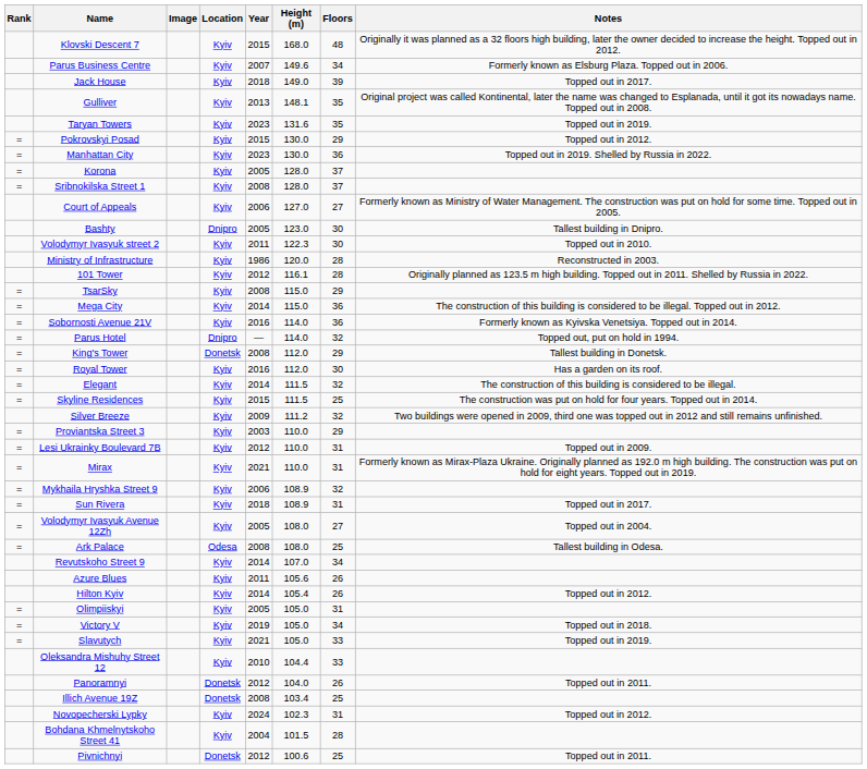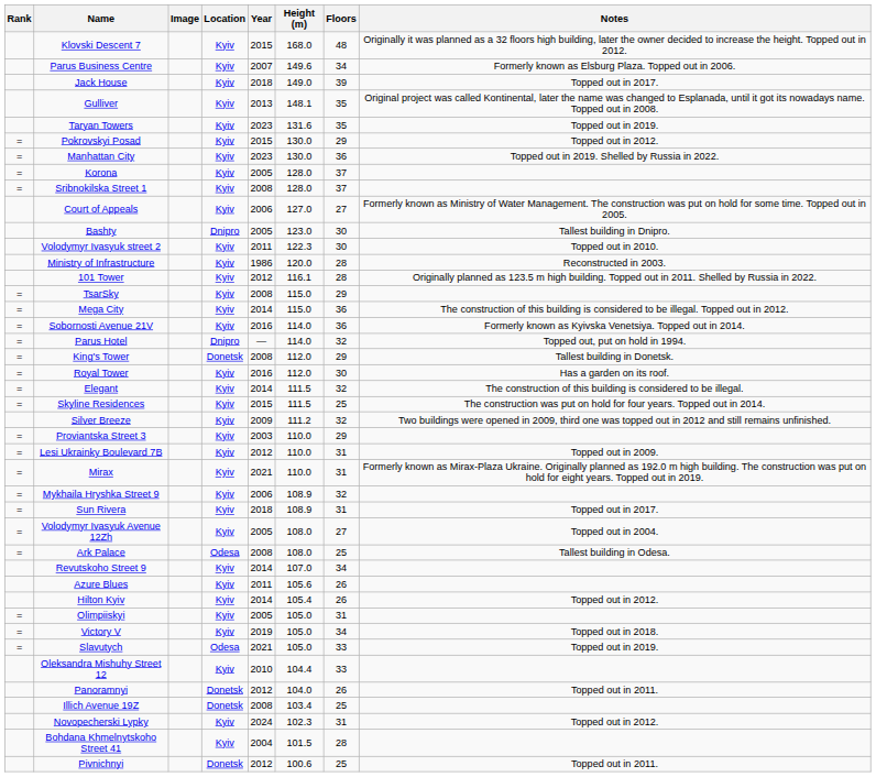Slavutych | Location: Kyiv -> Odesa
